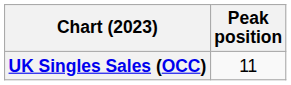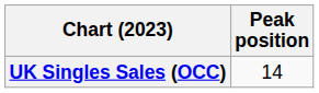UK Singles Sales (OCC) | Peak position: 11 -> 14
